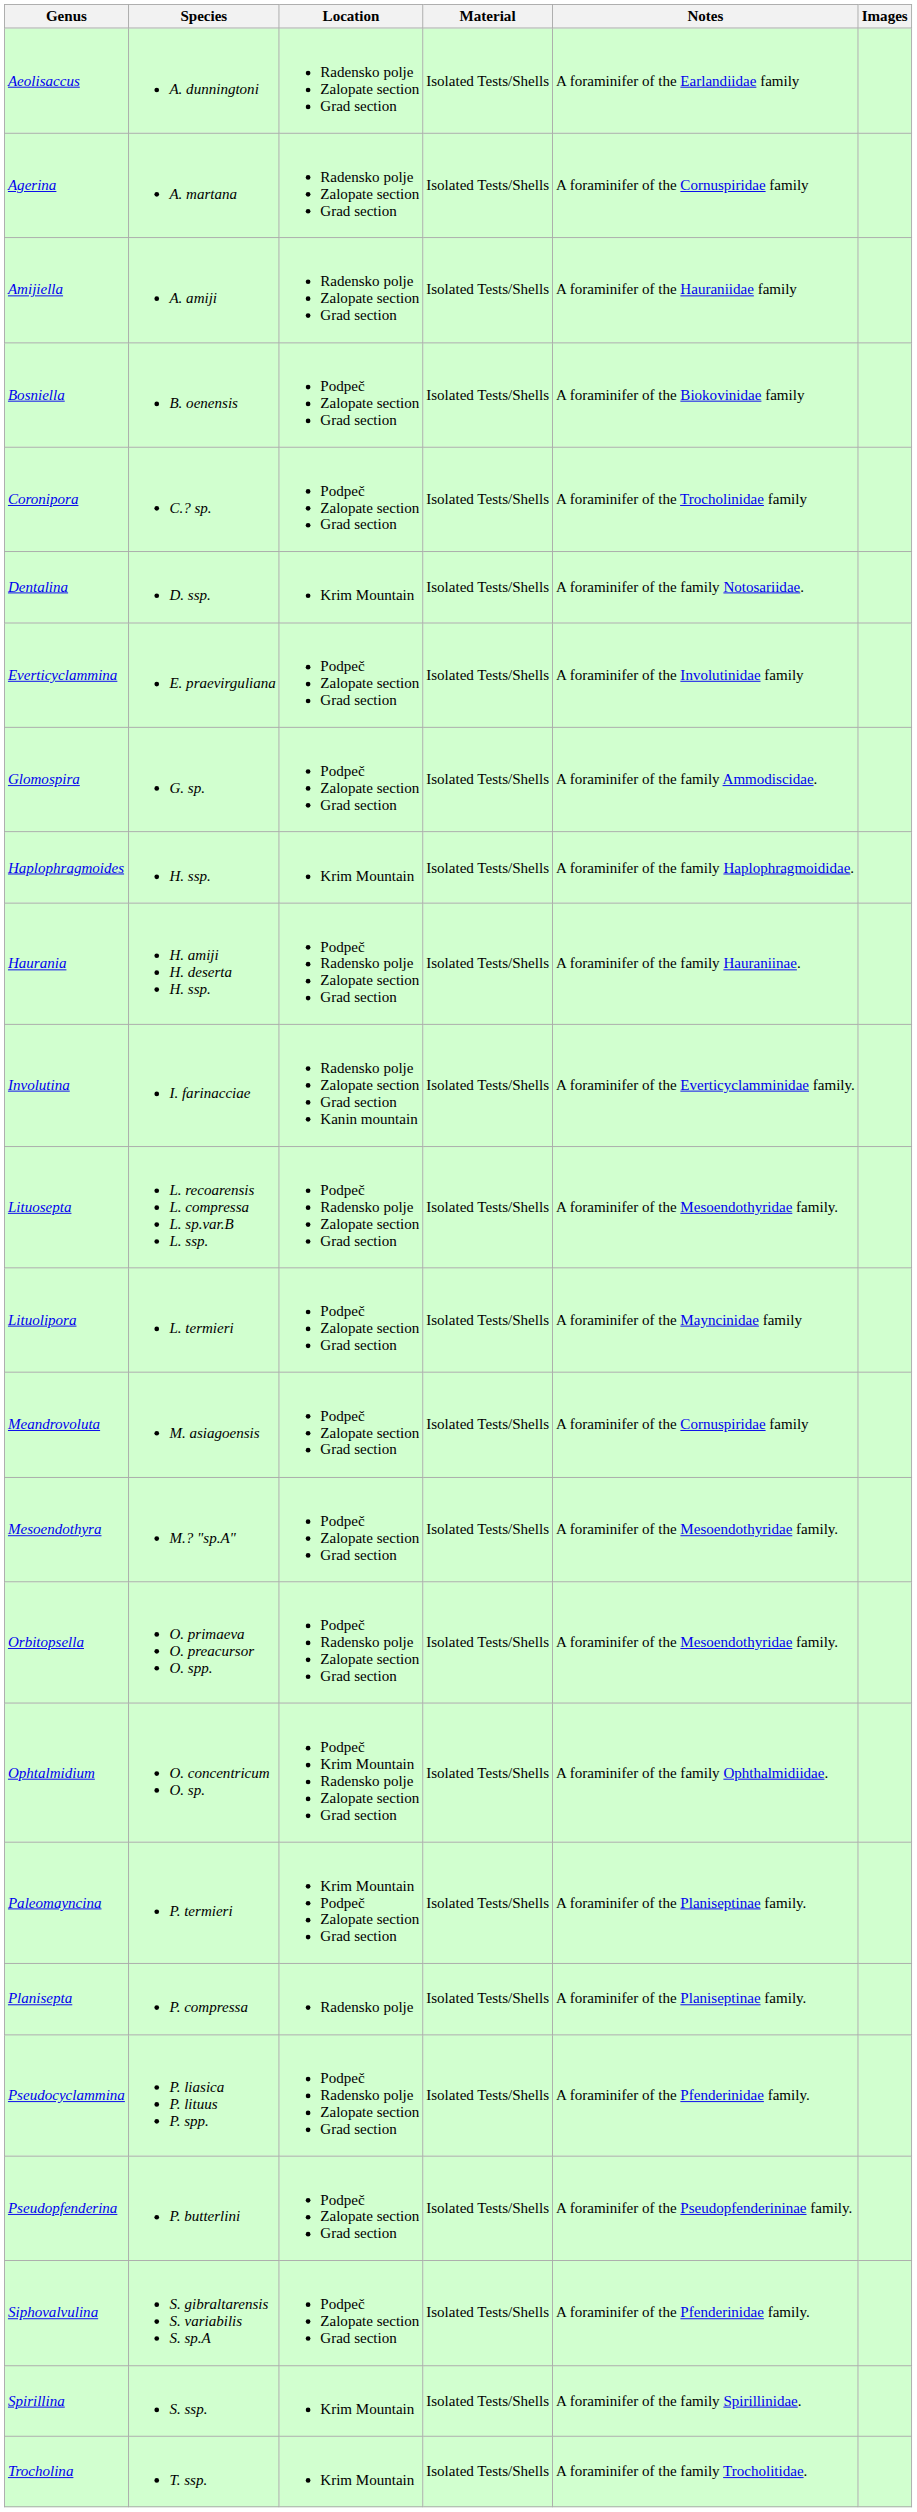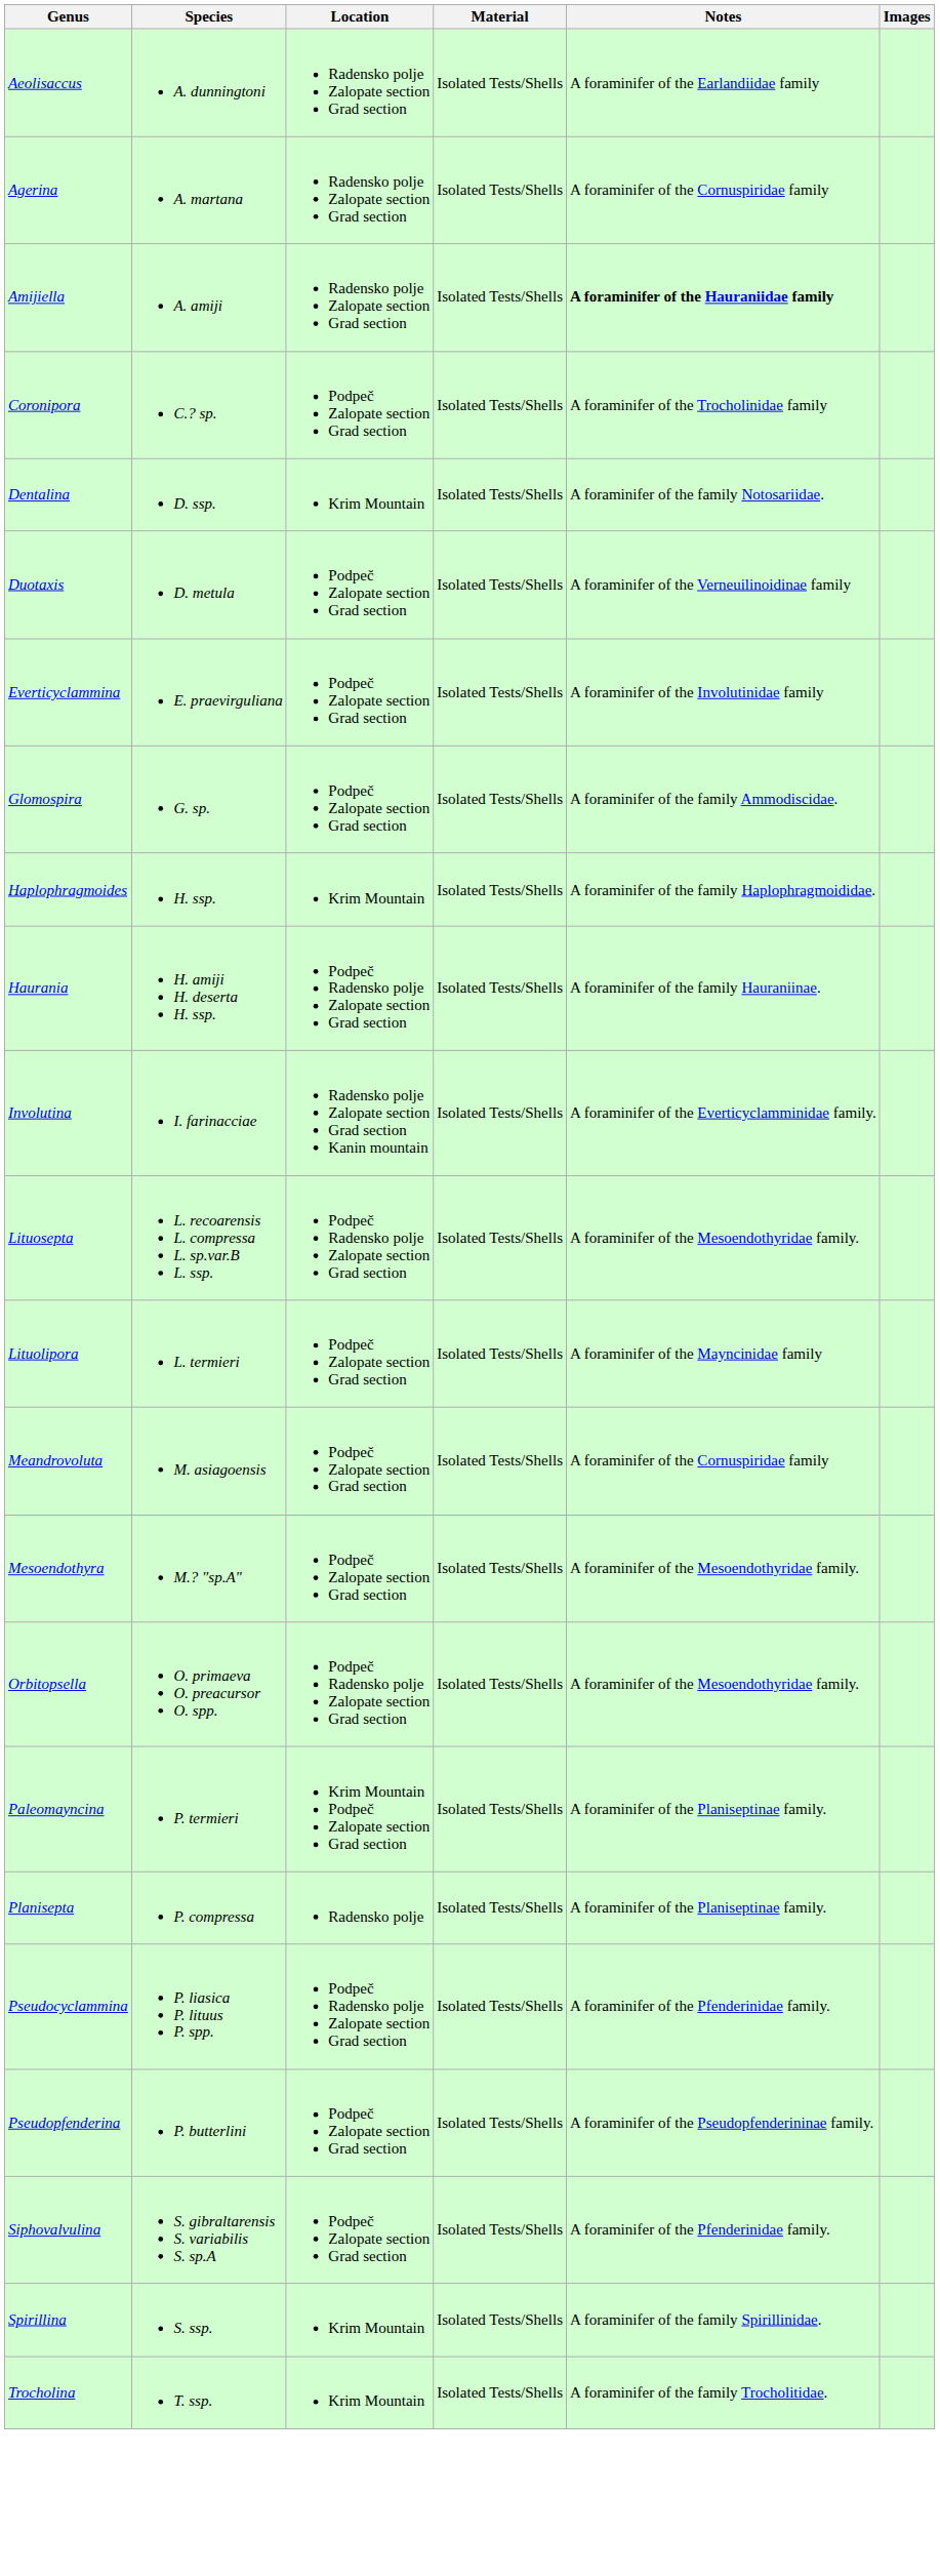Amijiella | Notes: normal -> bold
- row: Bosniella | B. oenensis | Podpeč Zalopate section Grad section | Isolated Tests/Shells | A foraminifer of the Biokovinidae family
+ row: Duotaxis | D. metula | Podpeč Zalopate section Grad section | Isolated Tests/Shells | A foraminifer of the Verneuilinoidinae family
- row: Ophtalmidium | O. concentricum O. sp. | Podpeč Krim Mountain Radensko polje Zalopate section Grad section | Isolated Tests/Shells | A foraminifer of the family Ophthalmidiidae.
